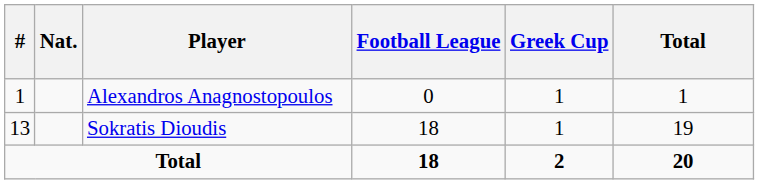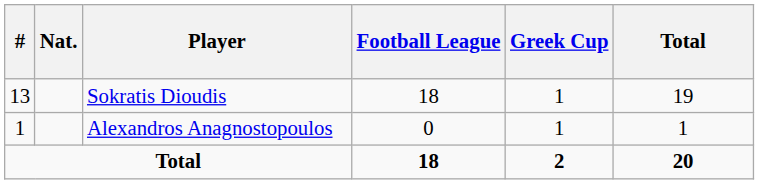rows swapped: Sokratis Dioudis <-> Alexandros Anagnostopoulos
